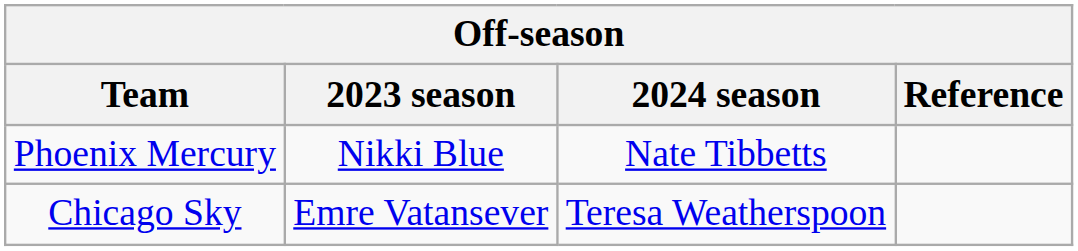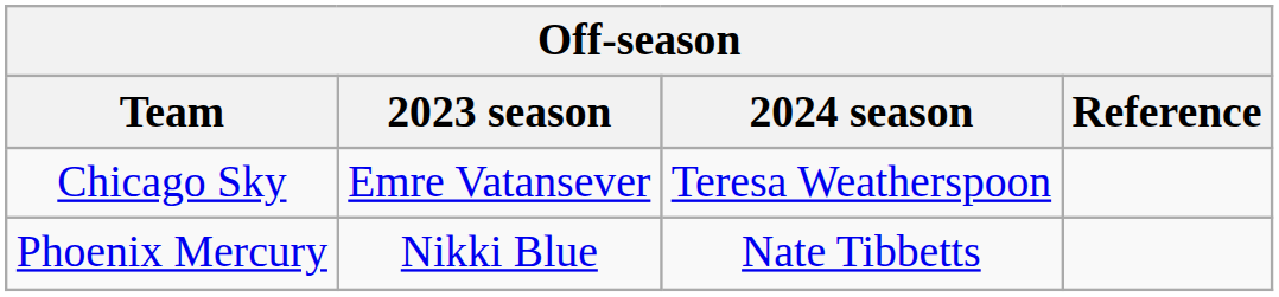rows swapped: Chicago Sky <-> Phoenix Mercury
